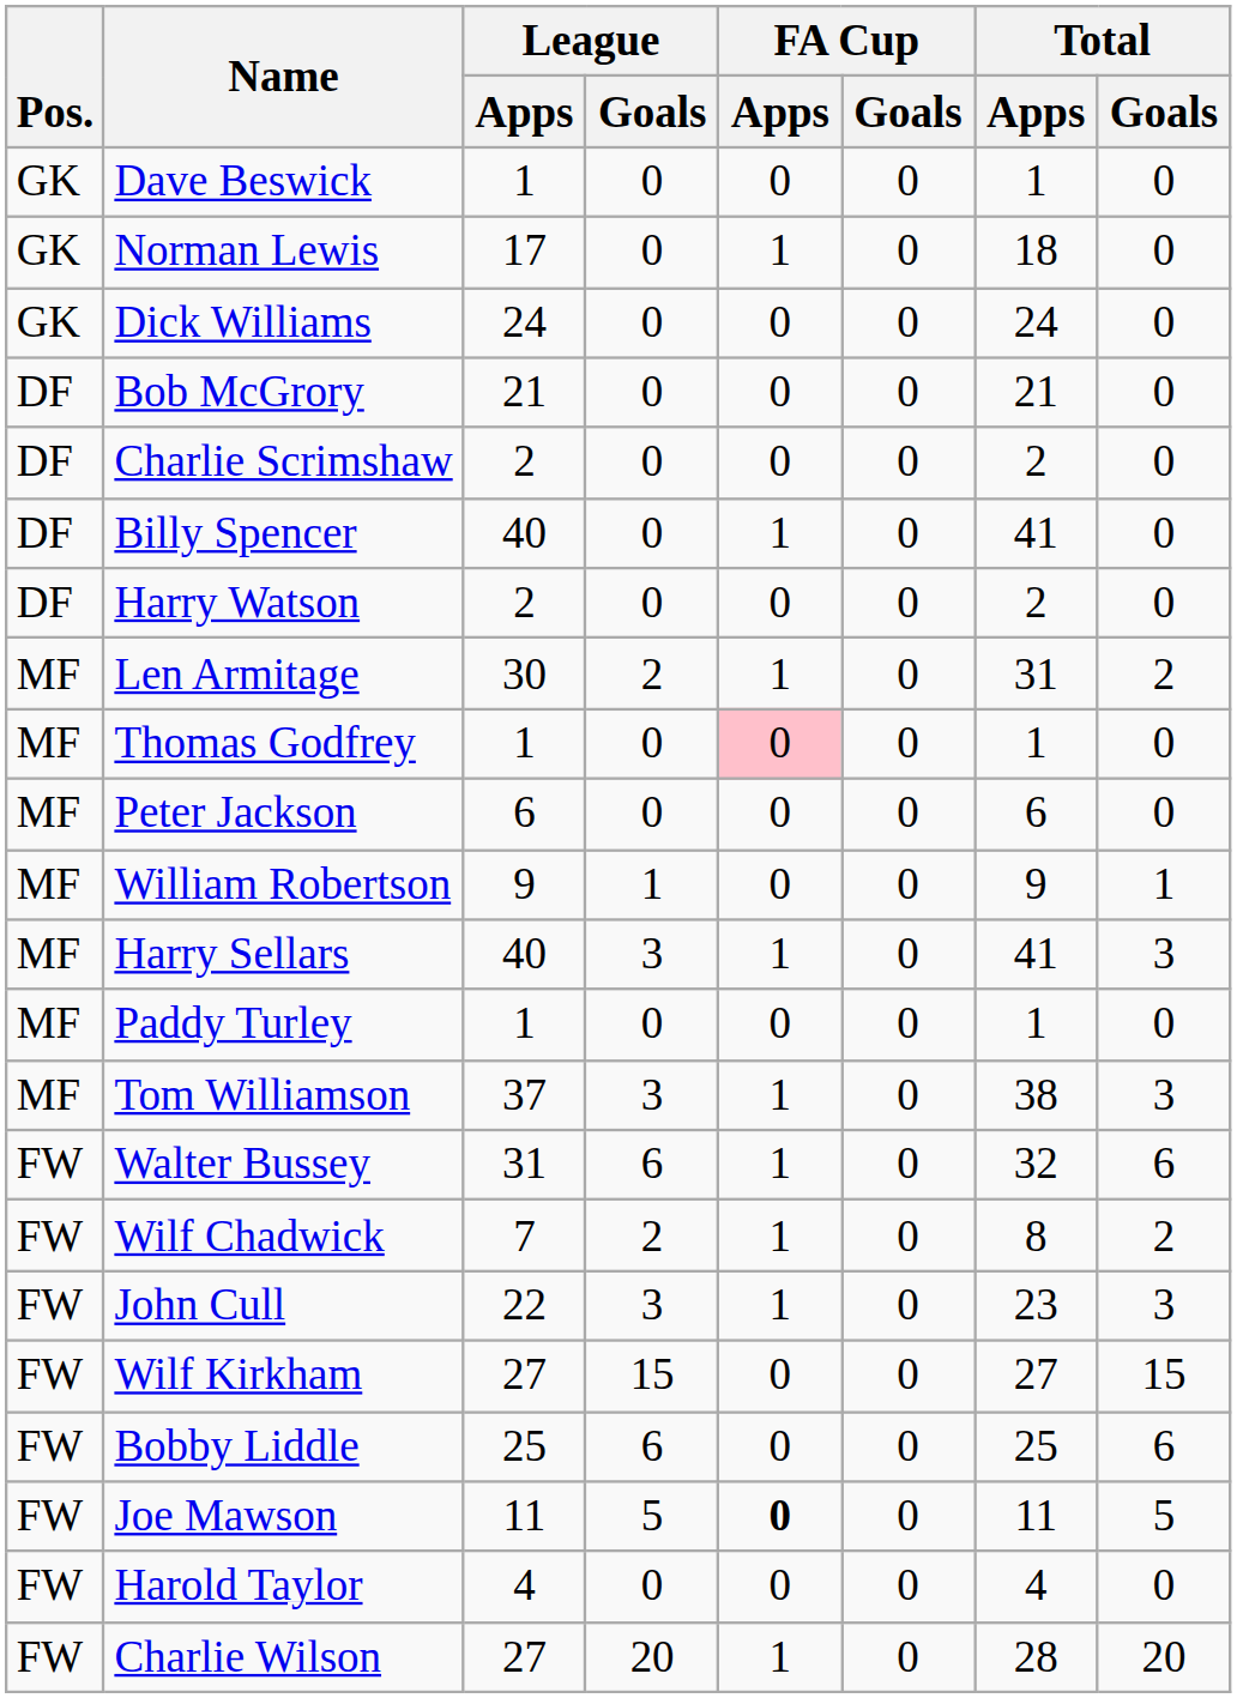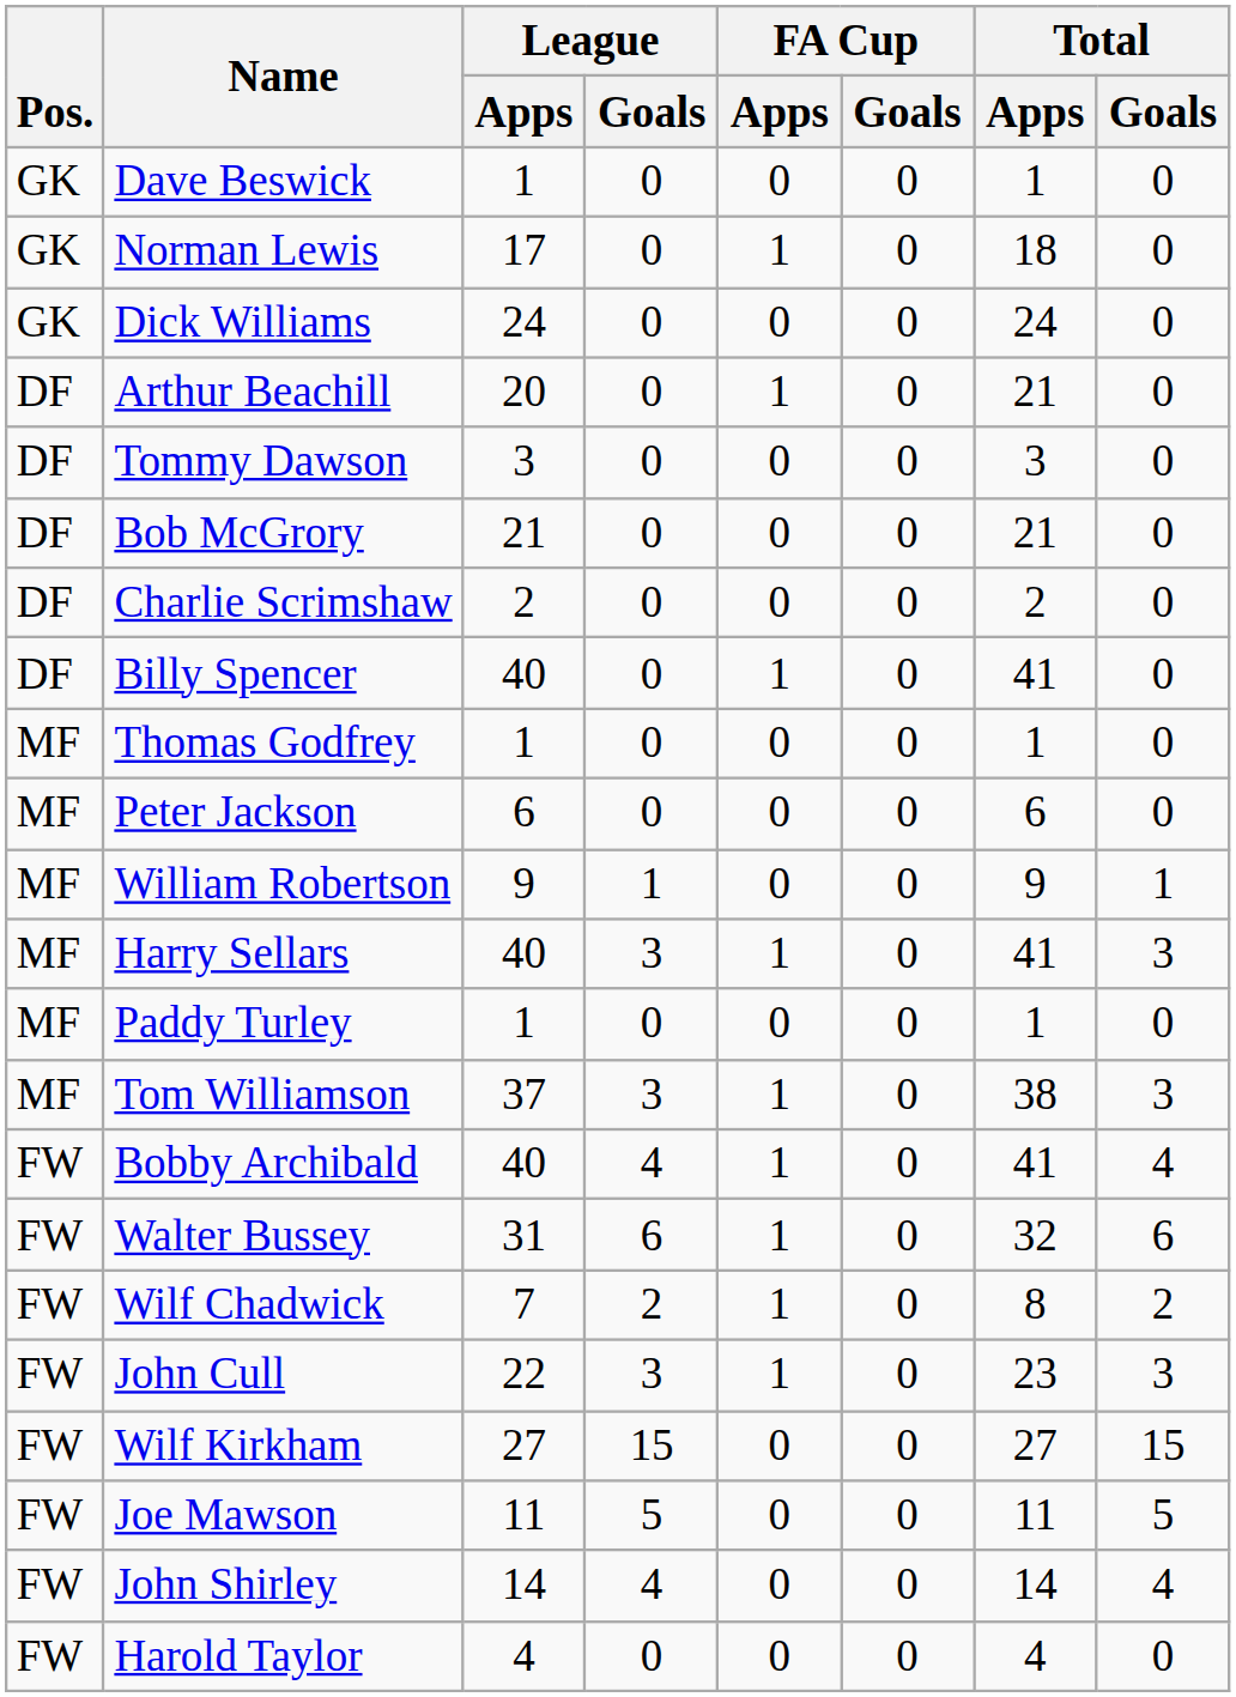+ row: DF | Arthur Beachill | 20 | 0 | 1 | 0 | 21 | 0
+ row: DF | Tommy Dawson | 3 | 0 | 0 | 0 | 3 | 0
- row: DF | Harry Watson | 2 | 0 | 0 | 0 | 2 | 0
- row: MF | Len Armitage | 30 | 2 | 1 | 0 | 31 | 2
Thomas Godfrey | FA Cup / Apps: pink background -> no background
+ row: FW | Bobby Archibald | 40 | 4 | 1 | 0 | 41 | 4
- row: FW | Bobby Liddle | 25 | 6 | 0 | 0 | 25 | 6
Joe Mawson | FA Cup / Apps: bold -> normal
+ row: FW | John Shirley | 14 | 4 | 0 | 0 | 14 | 4
- row: FW | Charlie Wilson | 27 | 20 | 1 | 0 | 28 | 20
